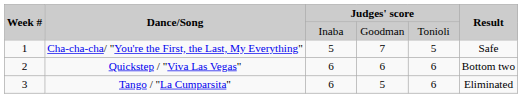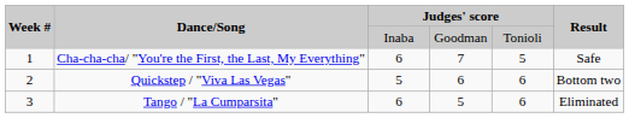Cha-cha-cha/ "You're the First, the Last, My Everything" | column 3: 5 -> 6
Quickstep / "Viva Las Vegas" | column 3: 6 -> 5
